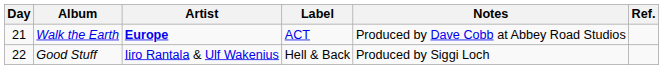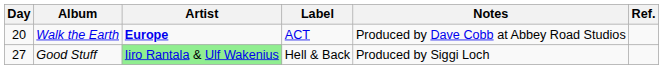Walk the Earth | Day: 21 -> 20
Good Stuff | Day: 22 -> 27
Good Stuff | Artist: no background -> lightgreen background
